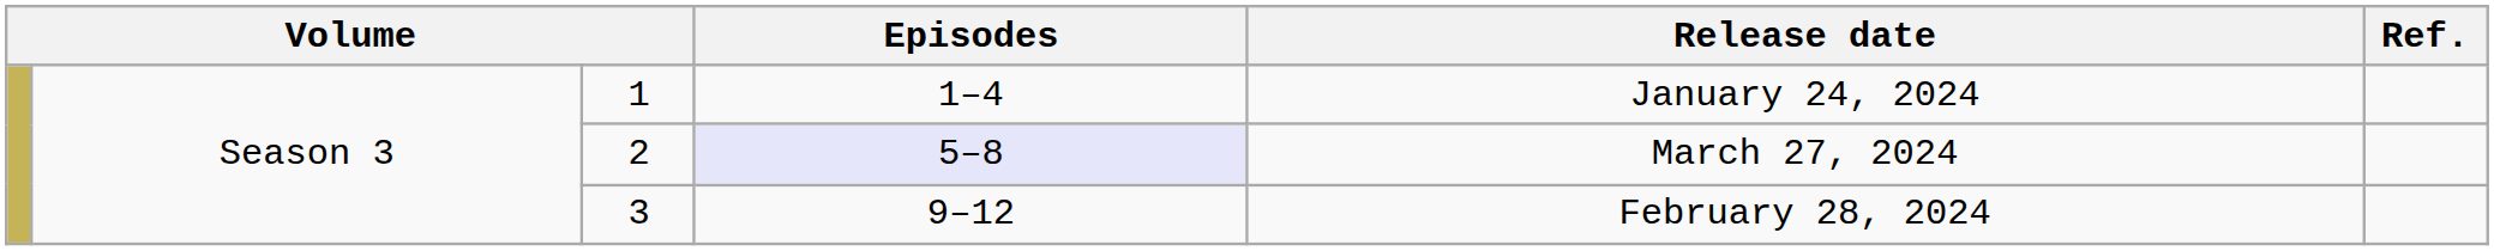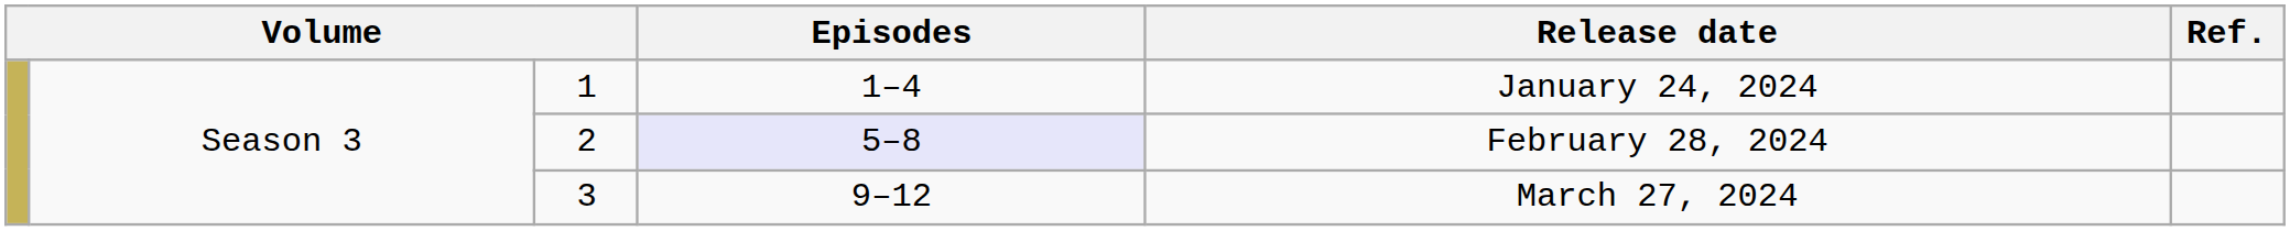2 | Release date: March 27, 2024 -> February 28, 2024
3 | Release date: February 28, 2024 -> March 27, 2024
